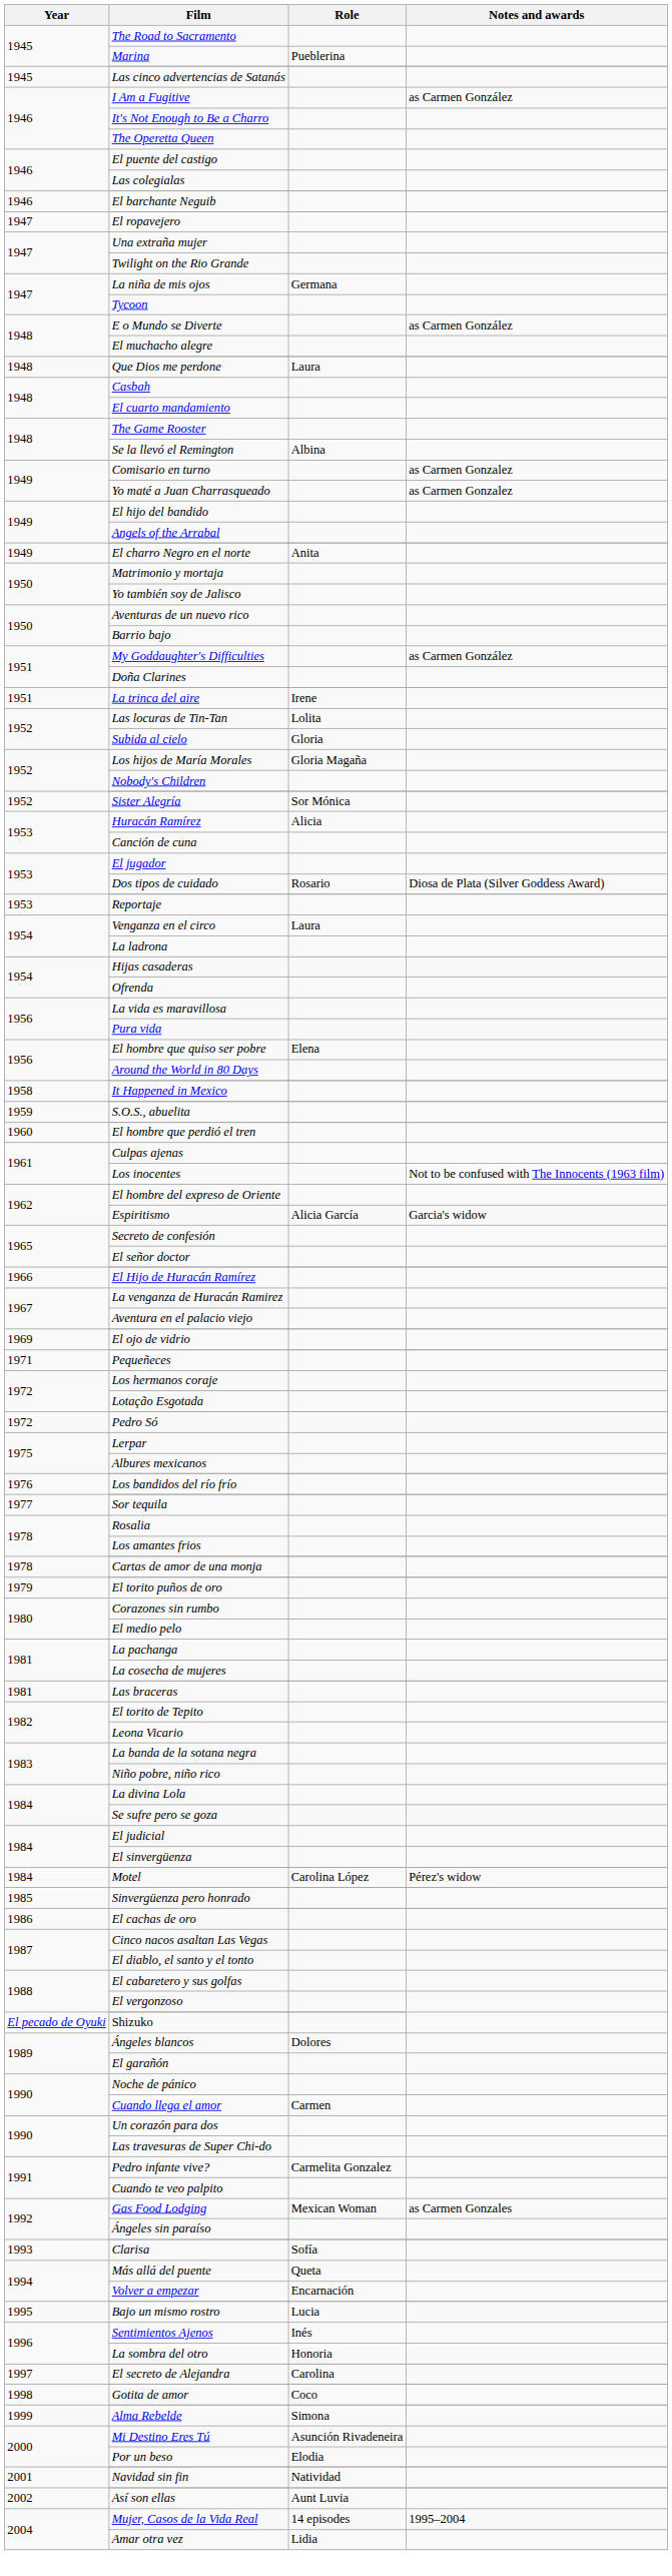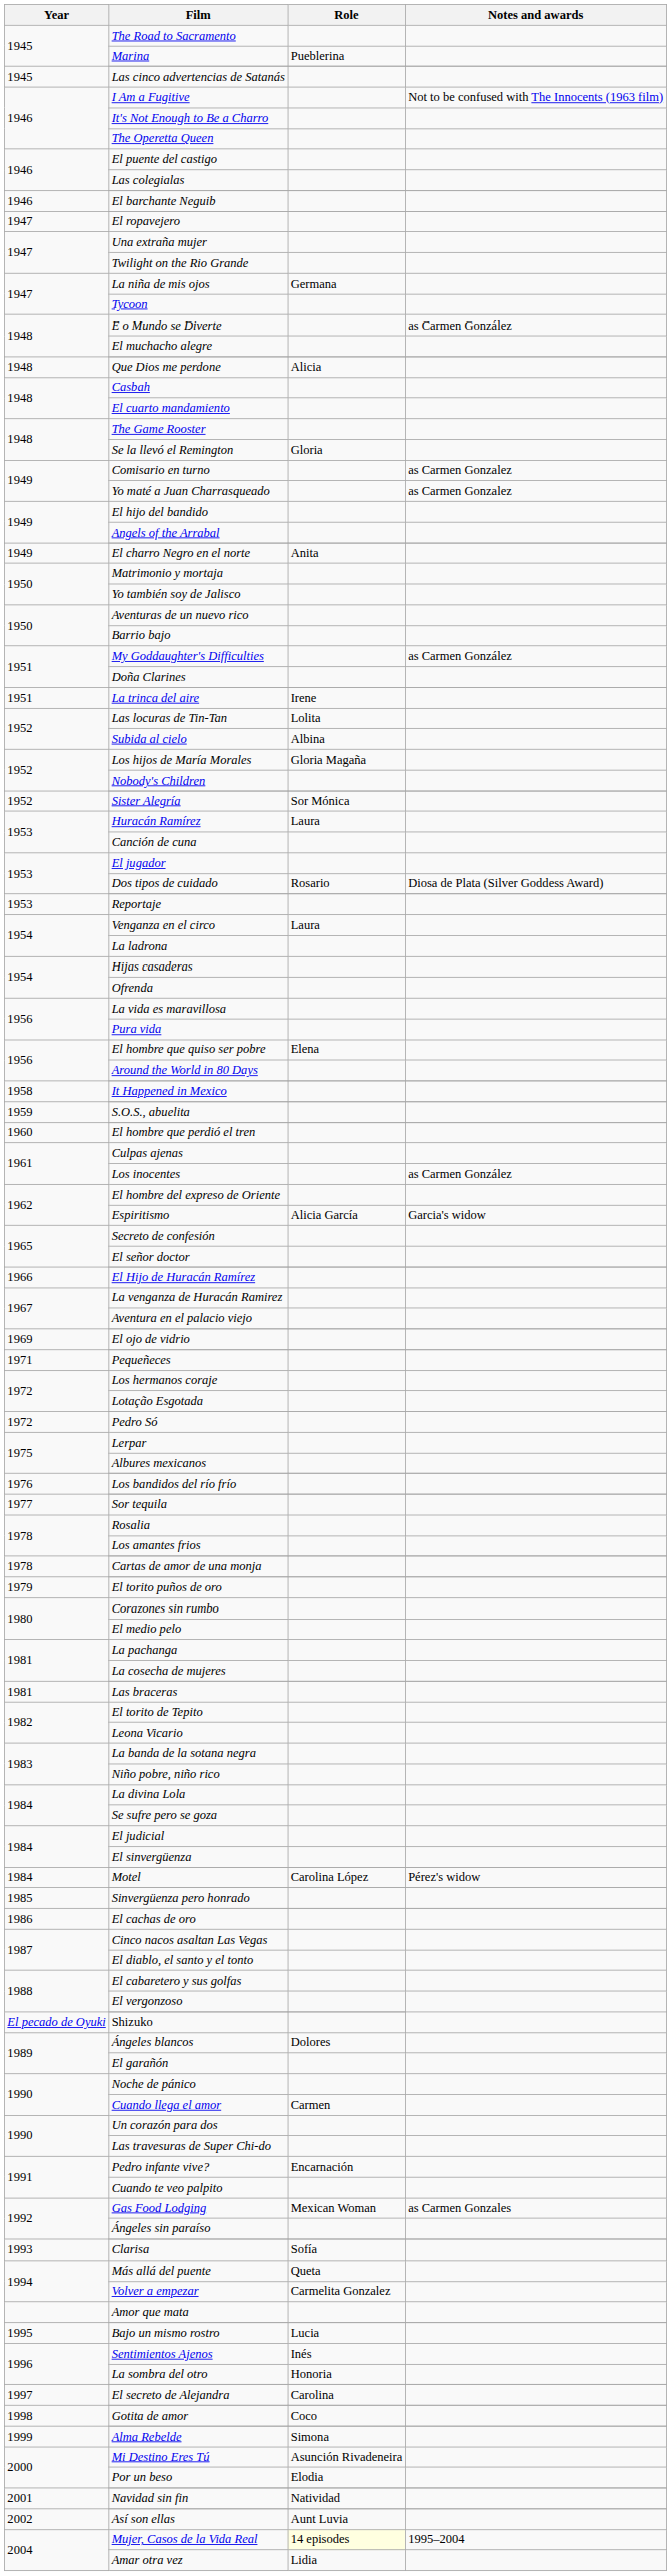I Am a Fugitive | Notes and awards: as Carmen González -> Not to be confused with The Innocents (1963 film)
Que Dios me perdone | Role: Laura -> Alicia
Se la llevó el Remington | Role: Albina -> Gloria
Subida al cielo | Role: Gloria -> Albina
Huracán Ramírez | Role: Alicia -> Laura
Los inocentes | Notes and awards: Not to be confused with The Innocents (1963 film) -> as Carmen González
Pedro infante vive? | Role: Carmelita Gonzalez -> Encarnación
Volver a empezar | Role: Encarnación -> Carmelita Gonzalez
+ row: Amor que mata
Mujer, Casos de la Vida Real | Role: no background -> lightyellow background
